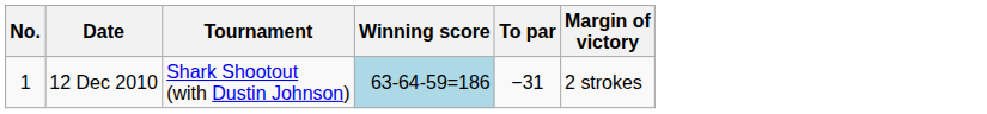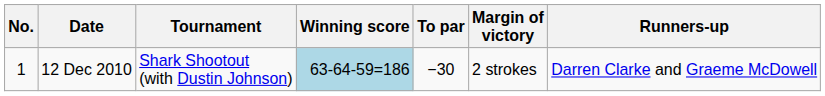+ column: Runners-up | Darren Clarke and Graeme McDowell
12 Dec 2010 | To par: −31 -> −30
